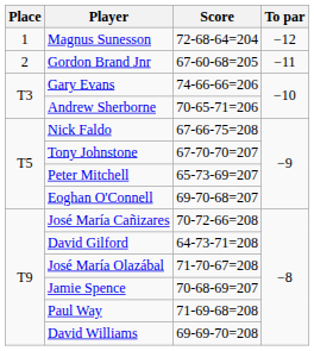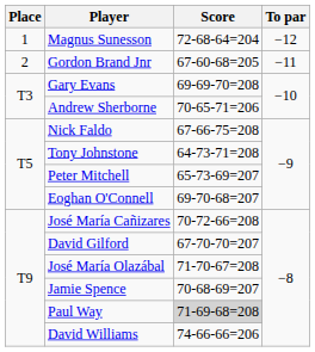Gary Evans | Score: 74-66-66=206 -> 69-69-70=208
Tony Johnstone | Score: 67-70-70=207 -> 64-73-71=208
David Gilford | Score: 64-73-71=208 -> 67-70-70=207
Paul Way | Score: no background -> lightgrey background
David Williams | Score: 69-69-70=208 -> 74-66-66=206
